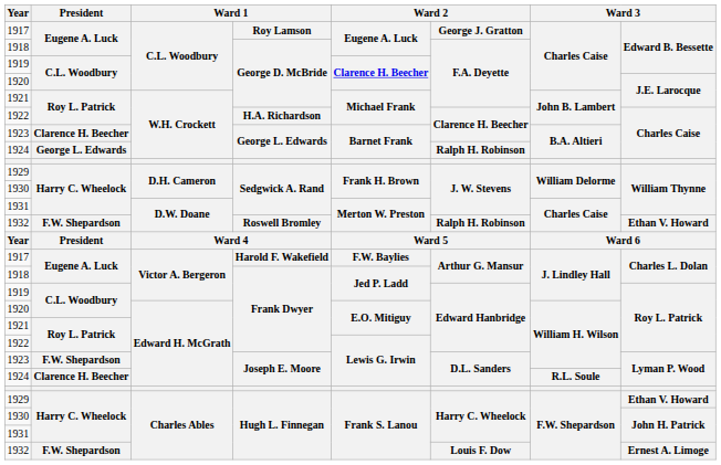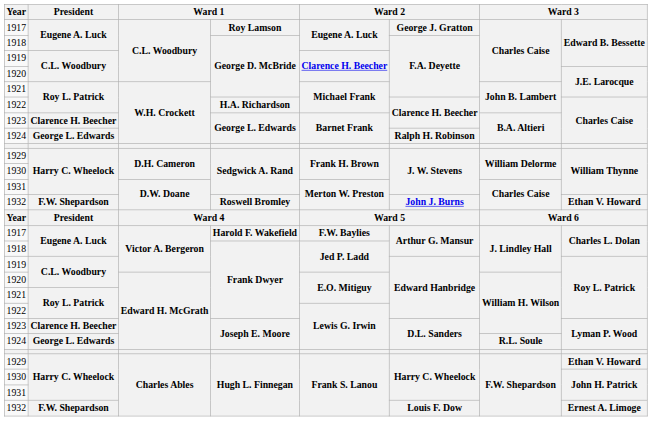1932 / Roswell Bromley | column 6: Ralph H. Robinson -> John J. Burns
1923 / Joseph E. Moore | President: F.W. Shepardson -> Clarence H. Beecher
1924 / Joseph E. Moore | President: Clarence H. Beecher -> George L. Edwards
